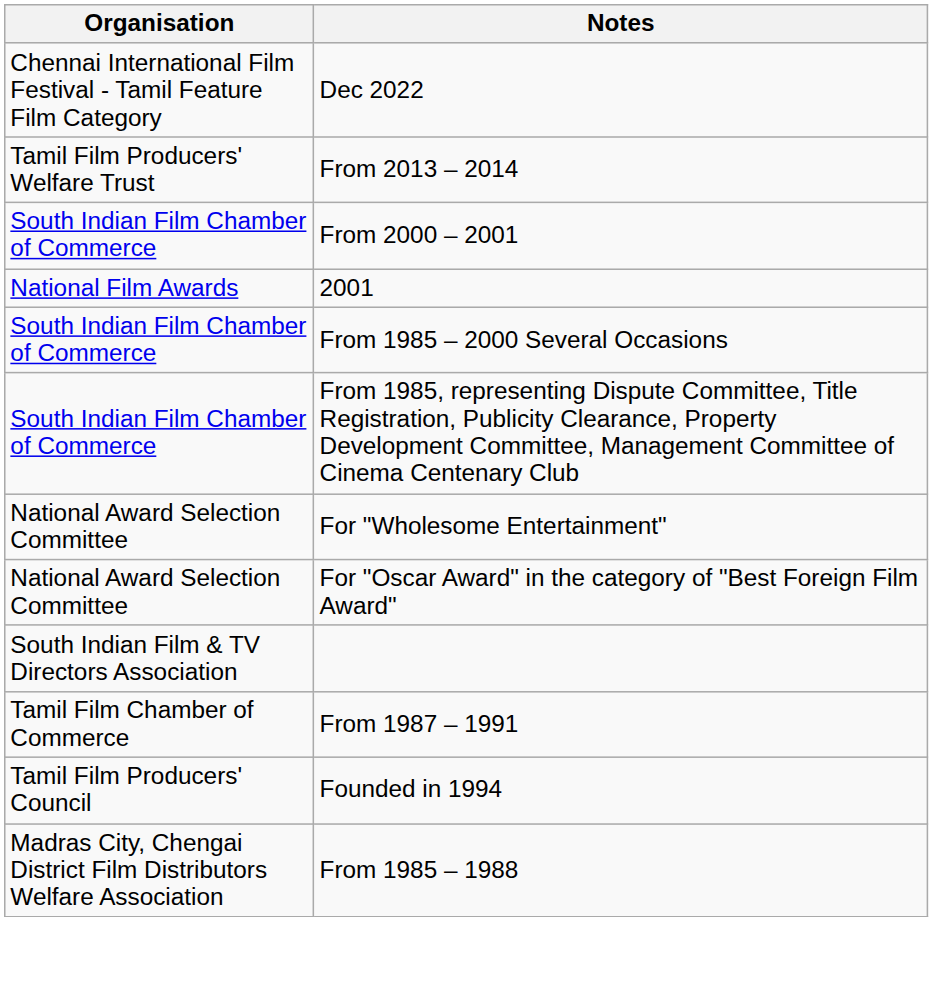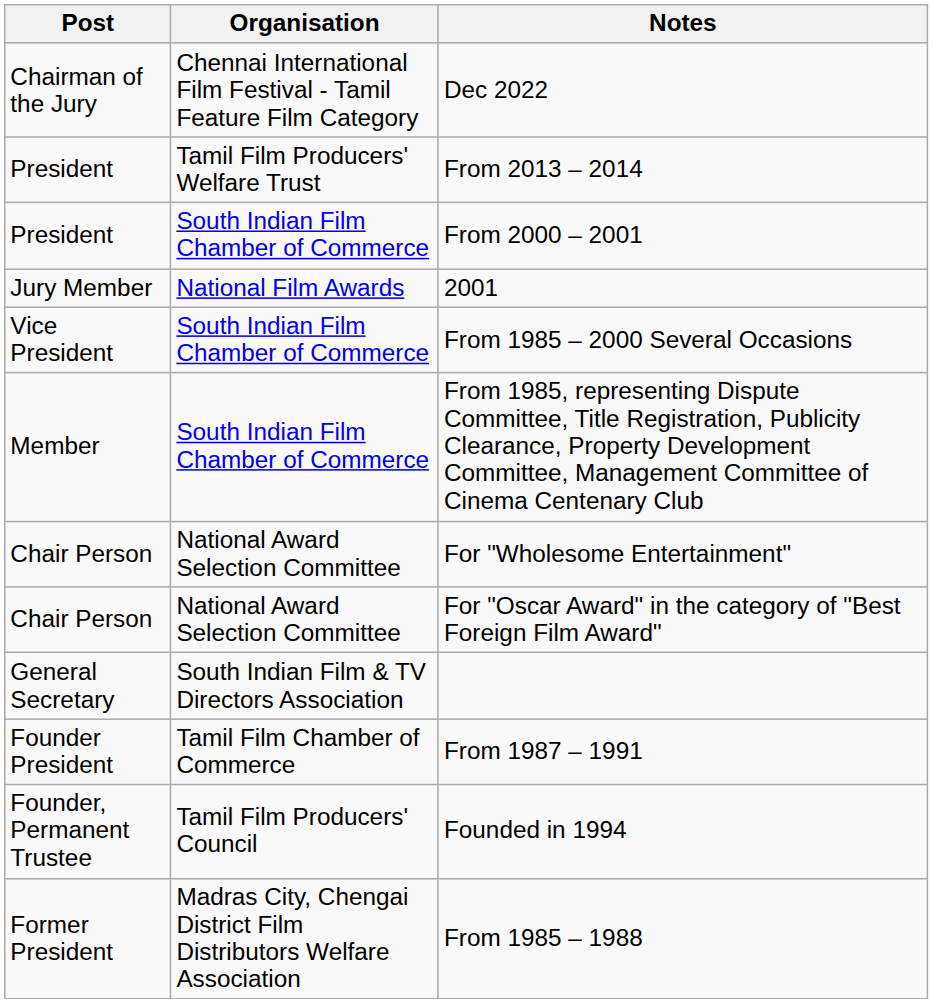+ column: Post | Chairman of the Jury | President | President | Jury Member | Vice President | Member | Chair Person | Chair Person | General Secretary | Founder President | Founder, Permanent Trustee | Former President
